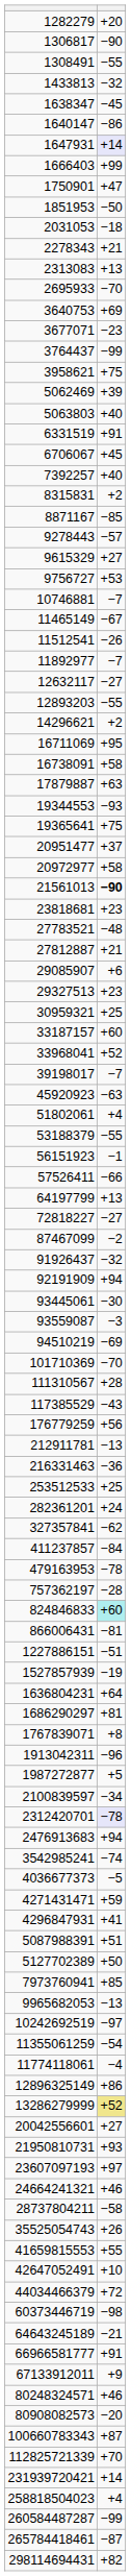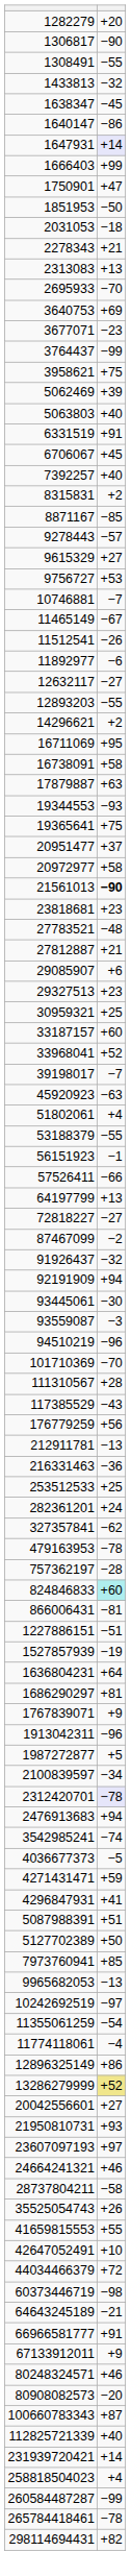11892977 | column 2: −7 -> −6
94510219 | column 2: −69 -> −96
- row: 411237857 | −84
1767839071 | column 2: +8 -> +9
112825721339 | column 2: +70 -> +40
265784418461 | column 2: −87 -> −78
